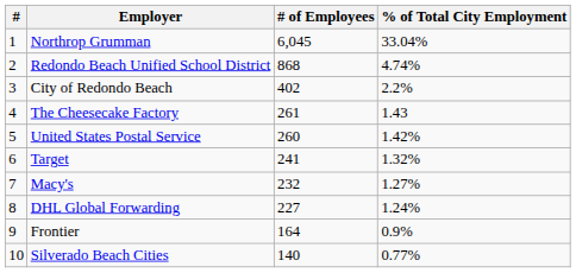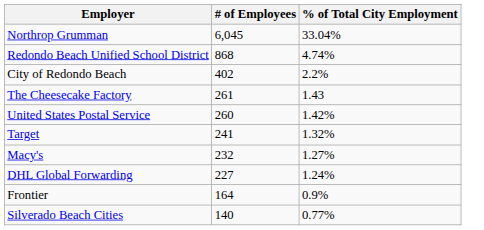- column: # | 1 | 2 | 3 | 4 | 5 | 6 | 7 | 8 | 9 | 10
